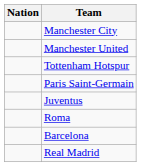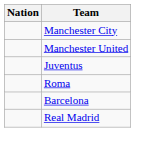- row: Tottenham Hotspur
- row: Paris Saint-Germain
